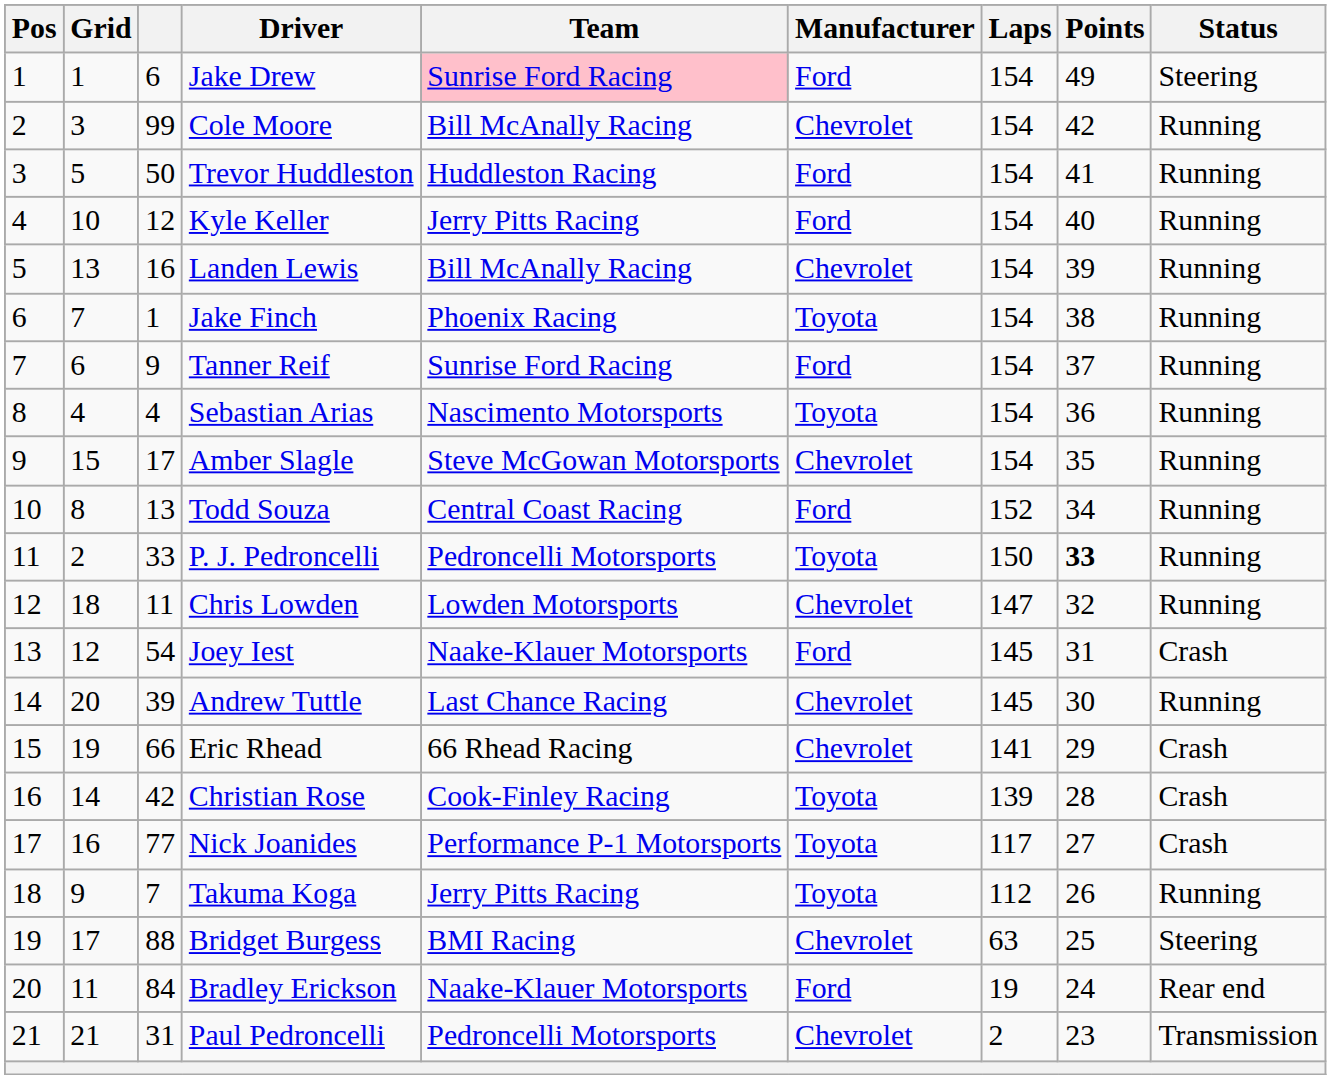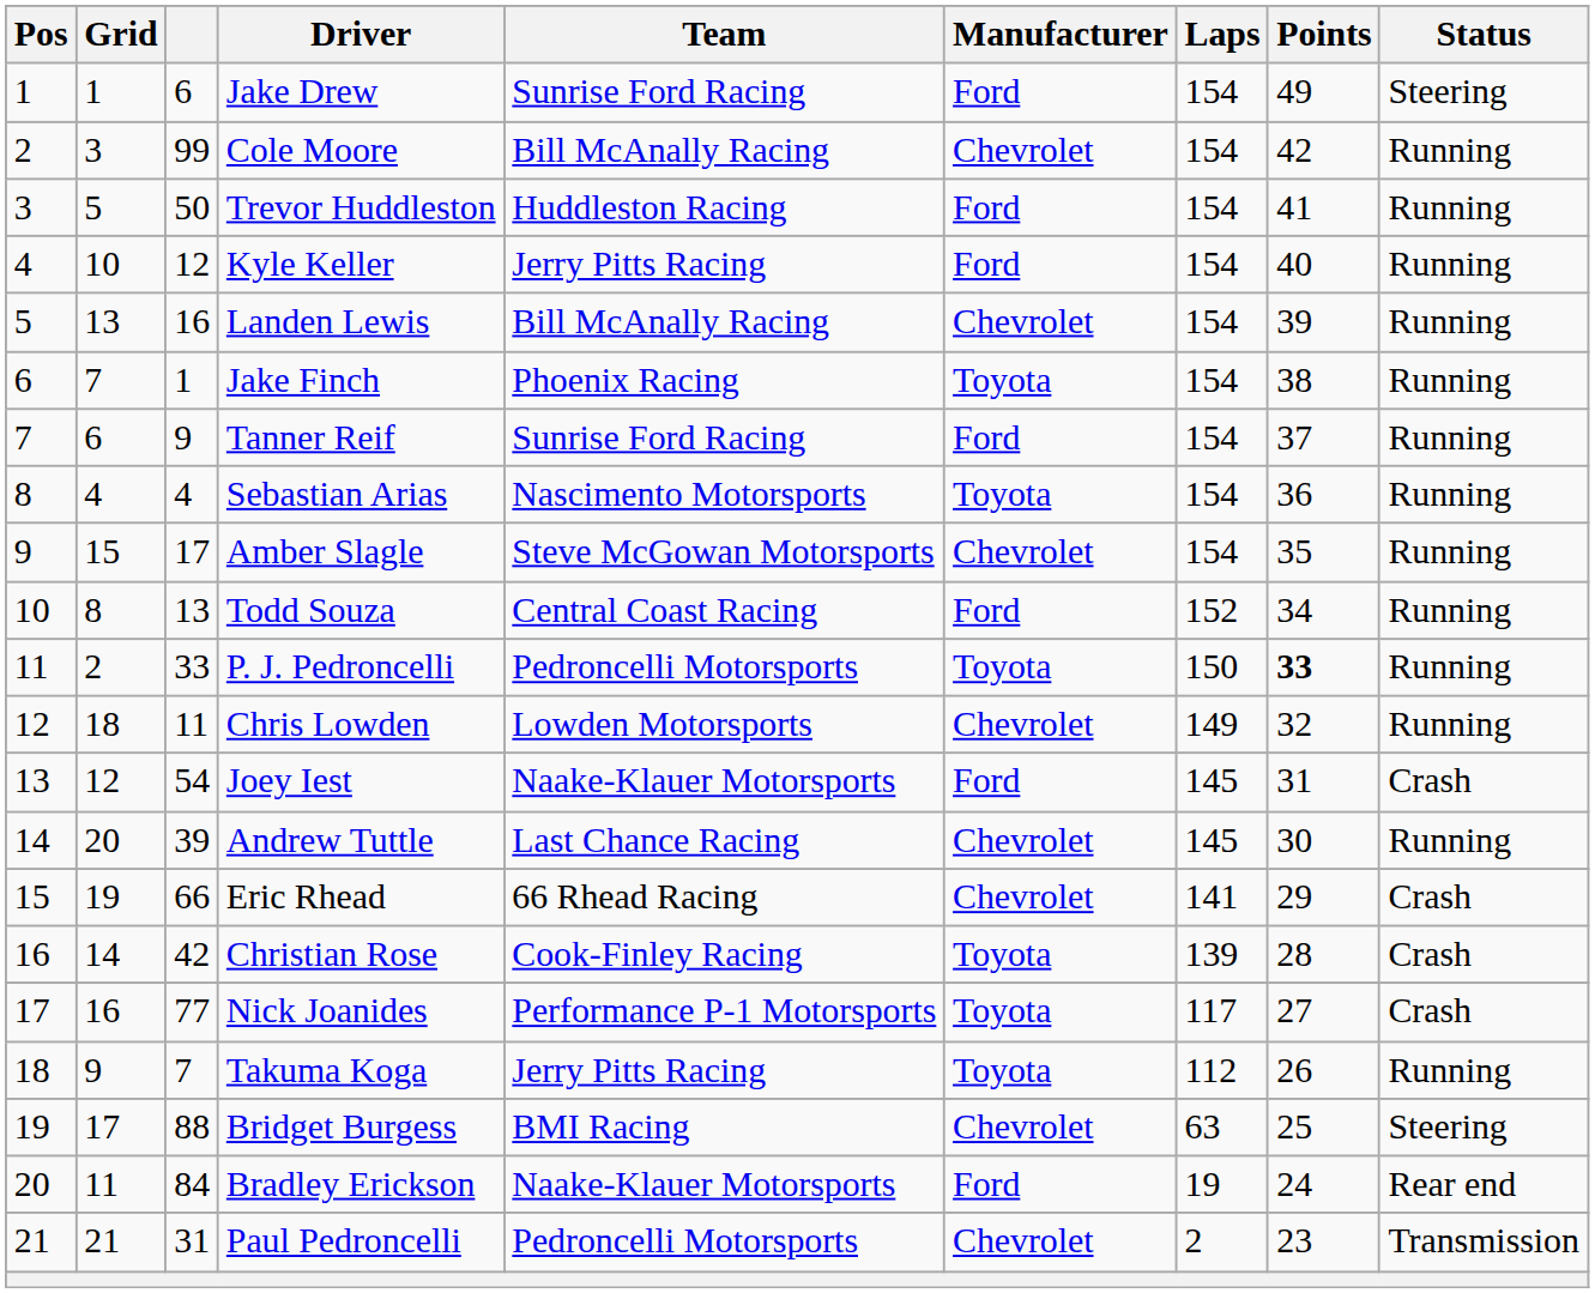Jake Drew | Team: pink background -> no background
Chris Lowden | Laps: 147 -> 149
